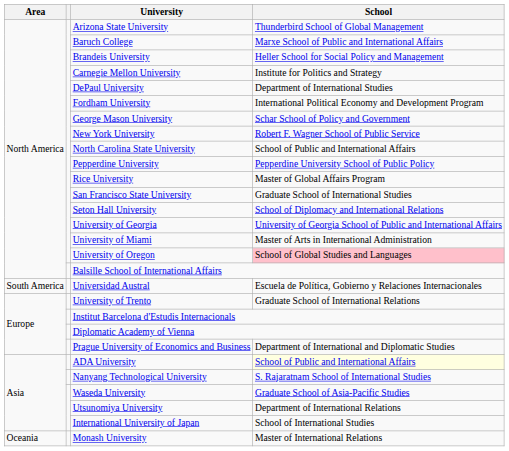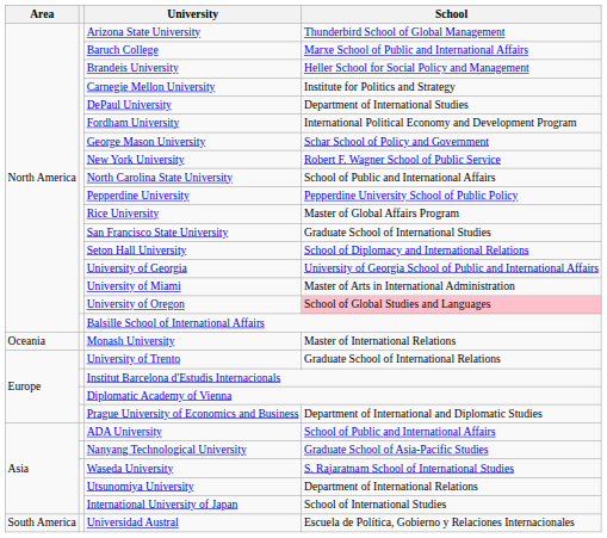rows swapped: Universidad Austral <-> Monash University
ADA University | School: lightyellow background -> no background
Nanyang Technological University | School: S. Rajaratnam School of International Studies -> Graduate School of Asia-Pacific Studies
Waseda University | School: Graduate School of Asia-Pacific Studies -> S. Rajaratnam School of International Studies
